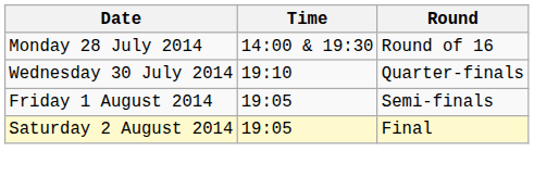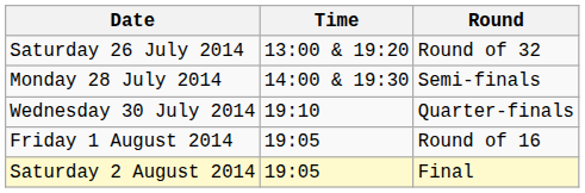+ row: Saturday 26 July 2014 | 13:00 & 19:20 | Round of 32
Monday 28 July 2014 | Round: Round of 16 -> Semi-finals
Friday 1 August 2014 | Round: Semi-finals -> Round of 16
